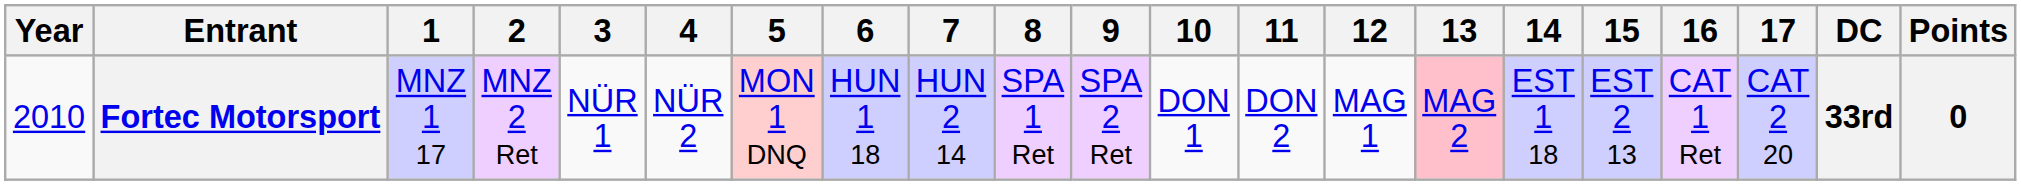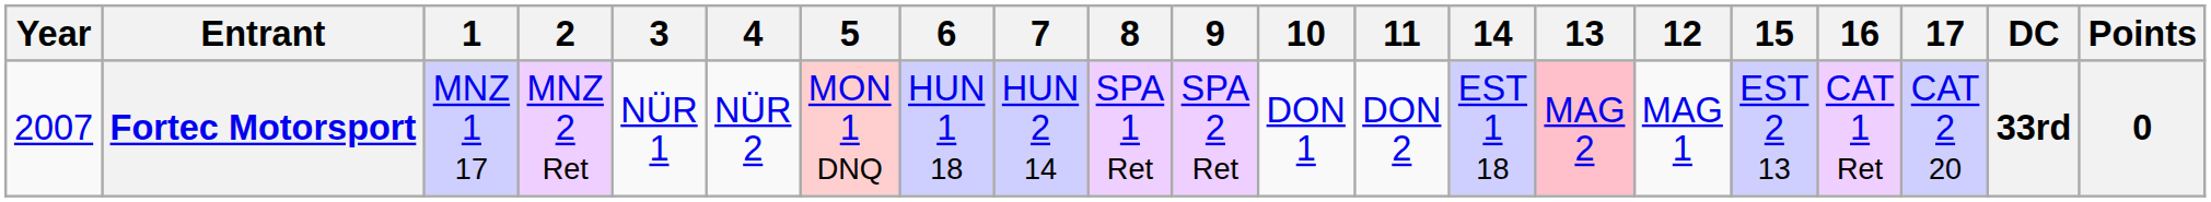columns swapped: 12 <-> 14
Fortec Motorsport | Year: 2010 -> 2007
